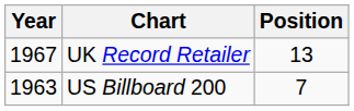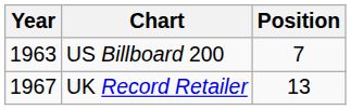rows swapped: US Billboard 200 <-> UK Record Retailer
